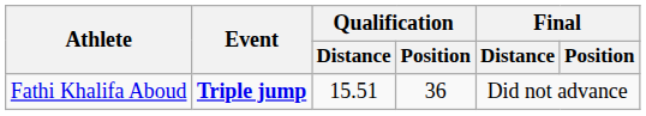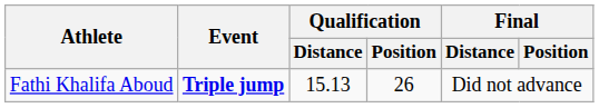Fathi Khalifa Aboud | Qualification / Distance: 15.51 -> 15.13
Fathi Khalifa Aboud | Qualification / Position: 36 -> 26
